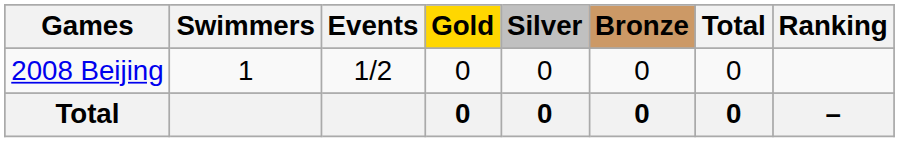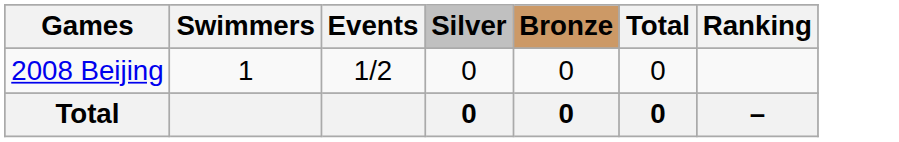- column: Gold | 0 | 0
